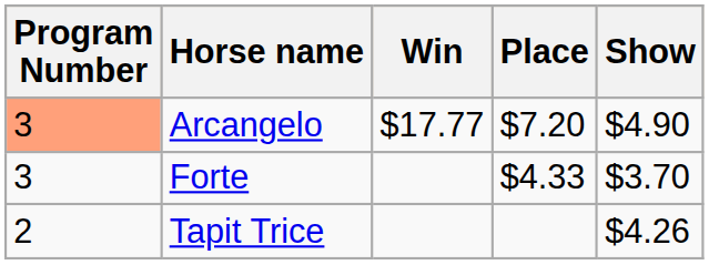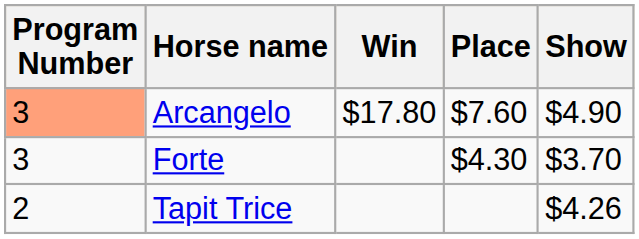Arcangelo | Win: $17.77 -> $17.80
Arcangelo | Place: $7.20 -> $7.60
Forte | Place: $4.33 -> $4.30
